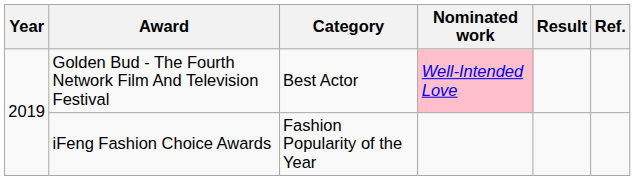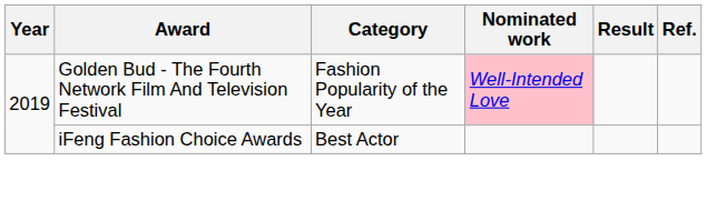Golden Bud - The Fourth Network Film And Television Festival | Category: Best Actor -> Fashion Popularity of the Year
iFeng Fashion Choice Awards | Category: Fashion Popularity of the Year -> Best Actor
